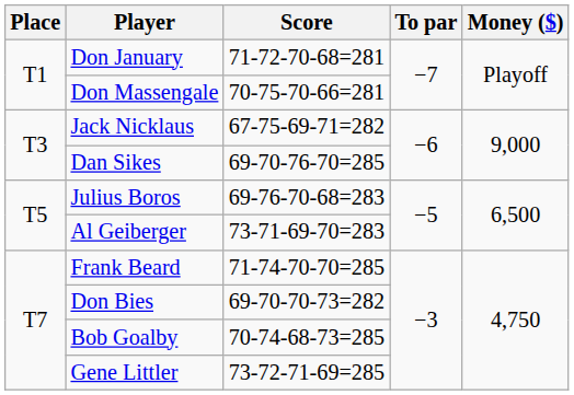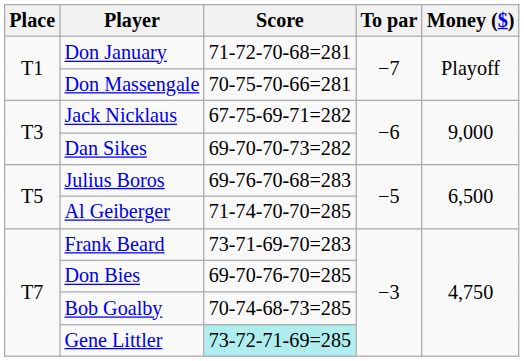Dan Sikes | Score: 69-70-76-70=285 -> 69-70-70-73=282
Al Geiberger | Score: 73-71-69-70=283 -> 71-74-70-70=285
Frank Beard | Score: 71-74-70-70=285 -> 73-71-69-70=283
Don Bies | Score: 69-70-70-73=282 -> 69-70-76-70=285
Gene Littler | Score: no background -> paleturquoise background
